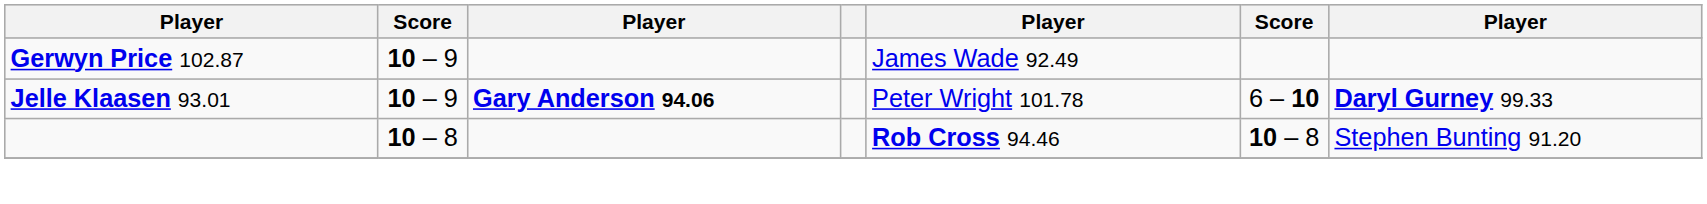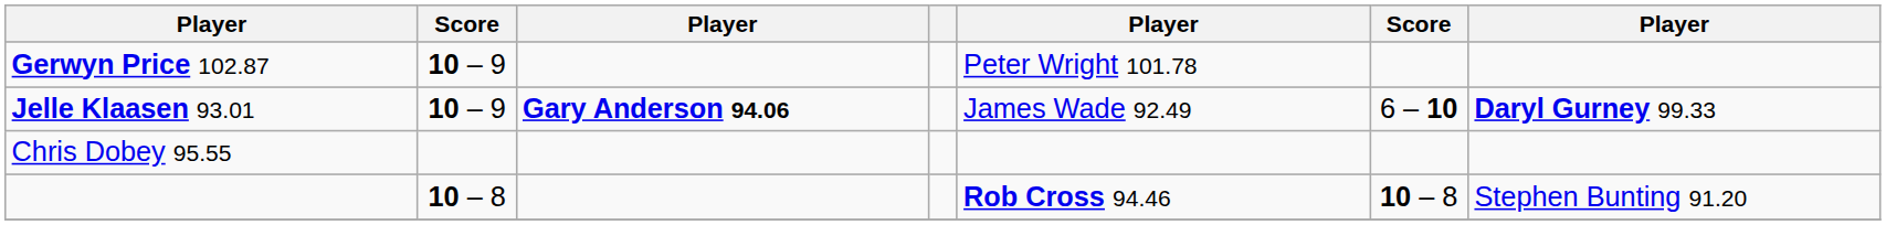Gerwyn Price 102.87 | column 5: James Wade 92.49 -> Peter Wright 101.78
Jelle Klaasen 93.01 | column 5: Peter Wright 101.78 -> James Wade 92.49
+ row: Chris Dobey 95.55
